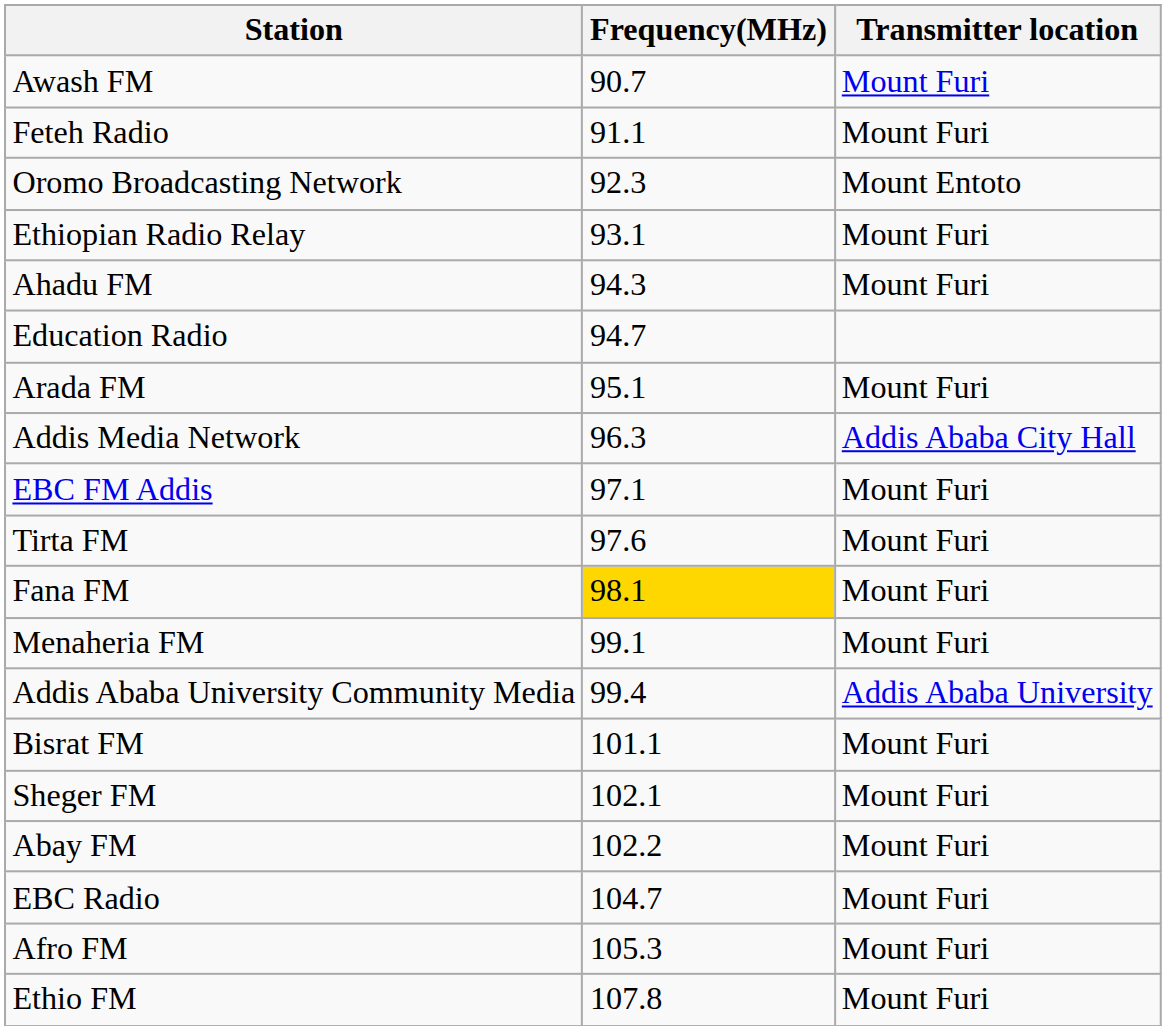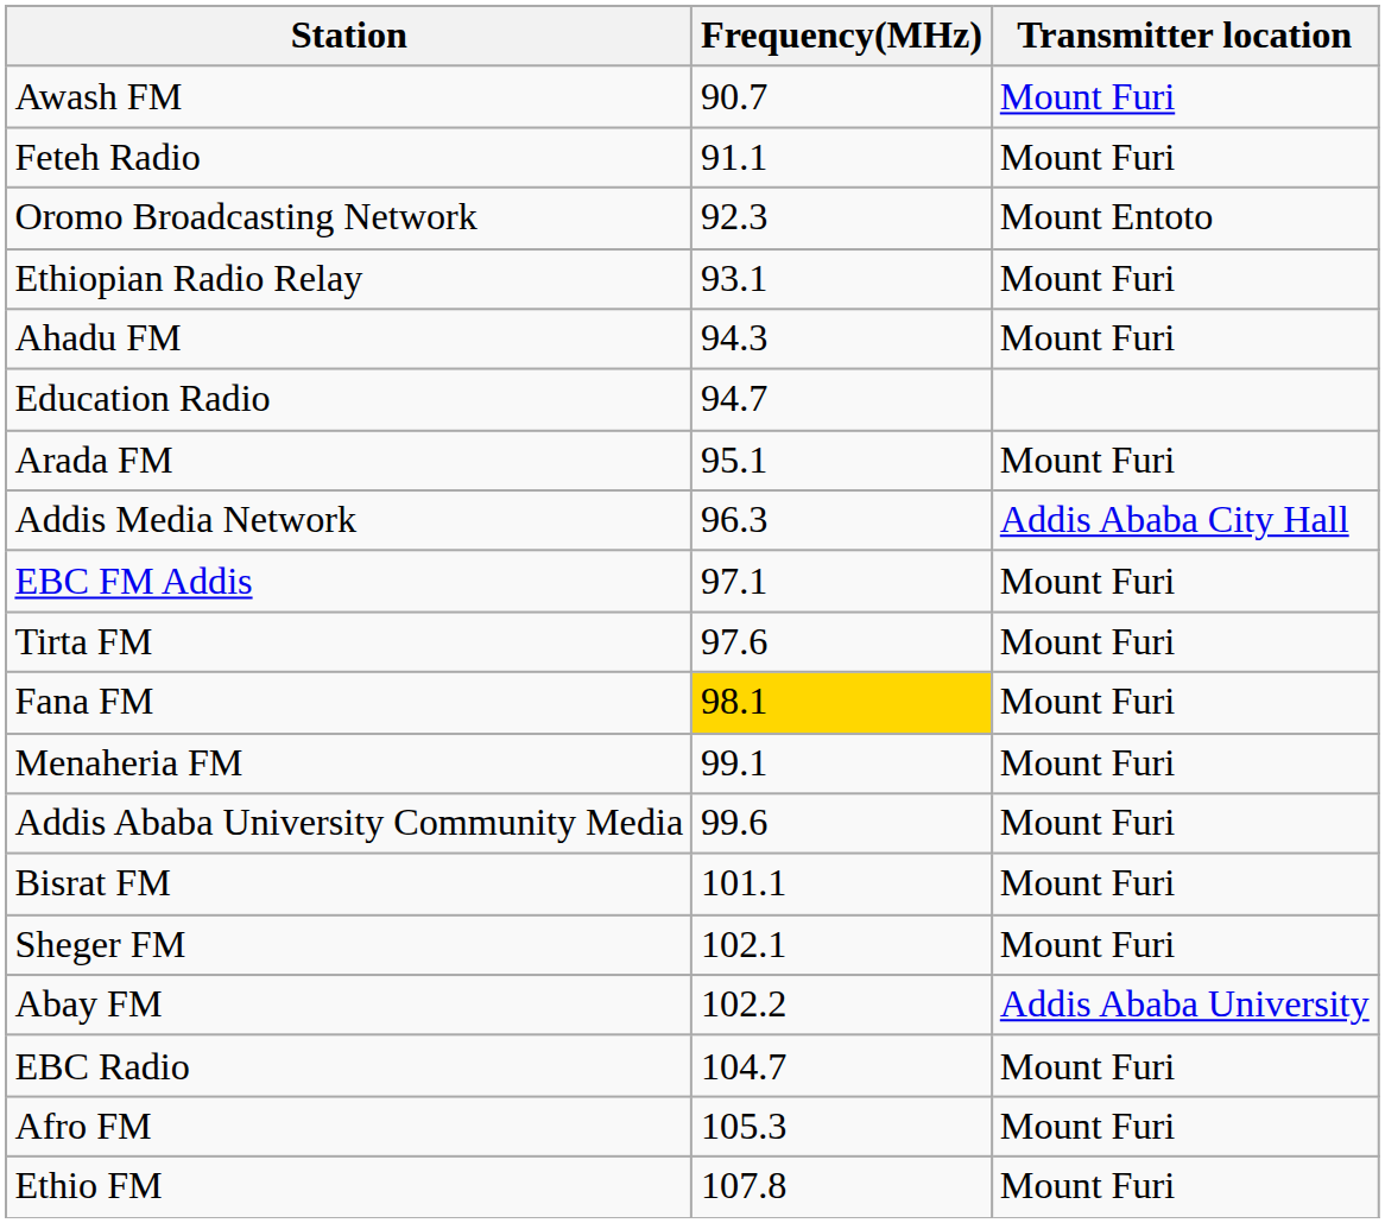Addis Ababa University Community Media | Frequency(MHz): 99.4 -> 99.6
Addis Ababa University Community Media | Transmitter location: Addis Ababa University -> Mount Furi
Abay FM | Transmitter location: Mount Furi -> Addis Ababa University
